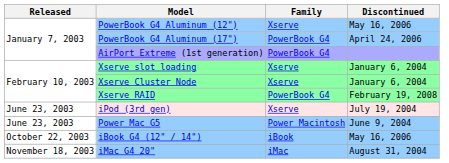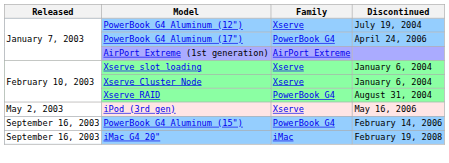PowerBook G4 Aluminum (12") | Discontinued: May 16, 2006 -> July 19, 2004
AirPort Extreme (1st generation) | Family: PowerBook G4 -> AirPort Extreme
Xserve RAID | Discontinued: February 19, 2008 -> August 31, 2004
iPod (3rd gen) | Released: June 23, 2003 -> May 2, 2003
iPod (3rd gen) | Discontinued: July 19, 2004 -> May 16, 2006
- row: June 23, 2003 | Power Mac G5 | Power Macintosh | June 9, 2004
+ row: September 16, 2003 | PowerBook G4 Aluminum (15") | PowerBook G4 | February 14, 2006
- row: October 22, 2003 | iBook G4 (12" / 14") | iBook | May 16, 2006
iMac G4 20" | Released: November 18, 2003 -> September 16, 2003
iMac G4 20" | Discontinued: August 31, 2004 -> February 19, 2008
